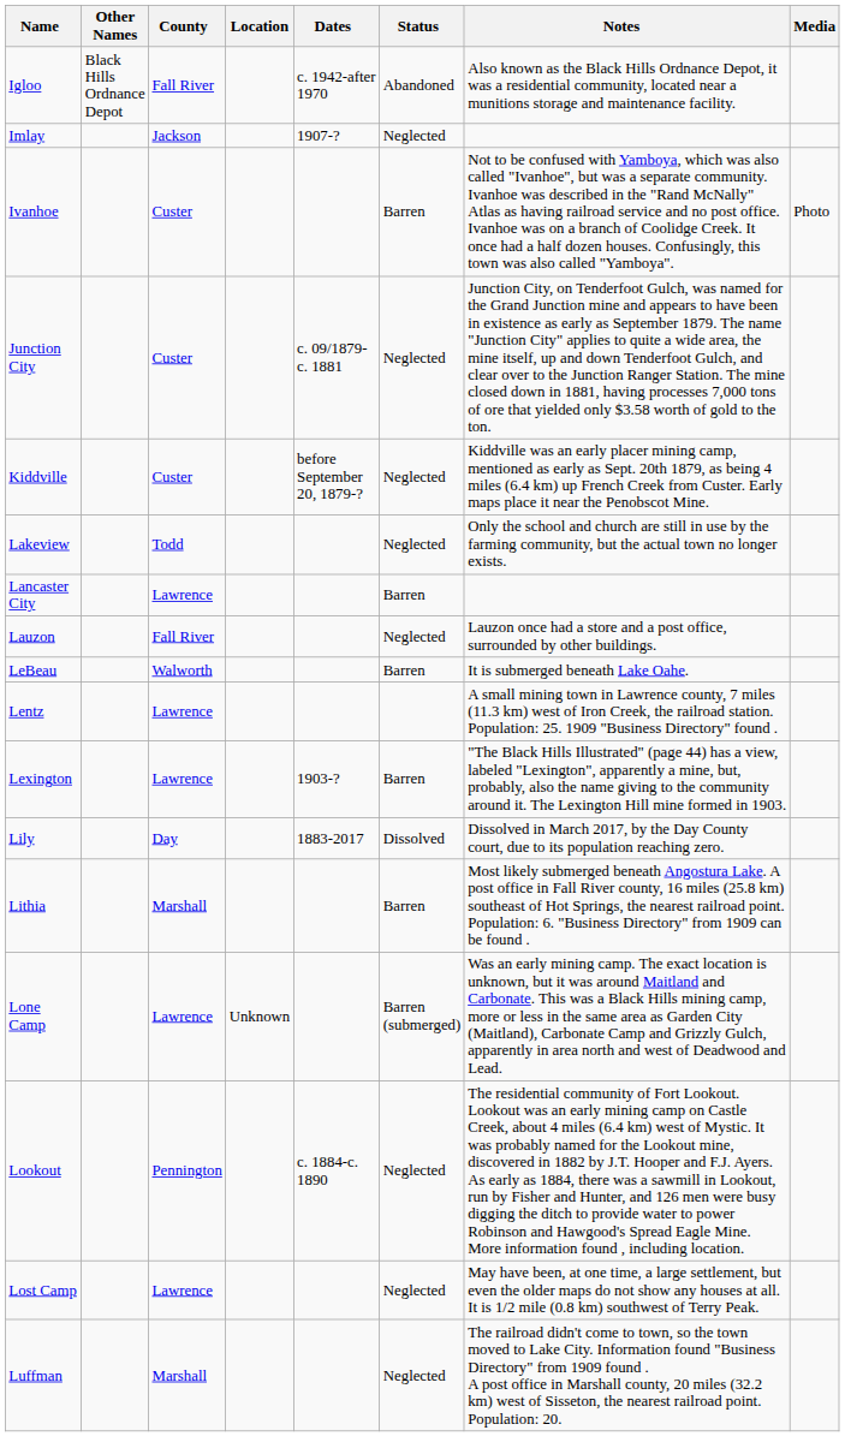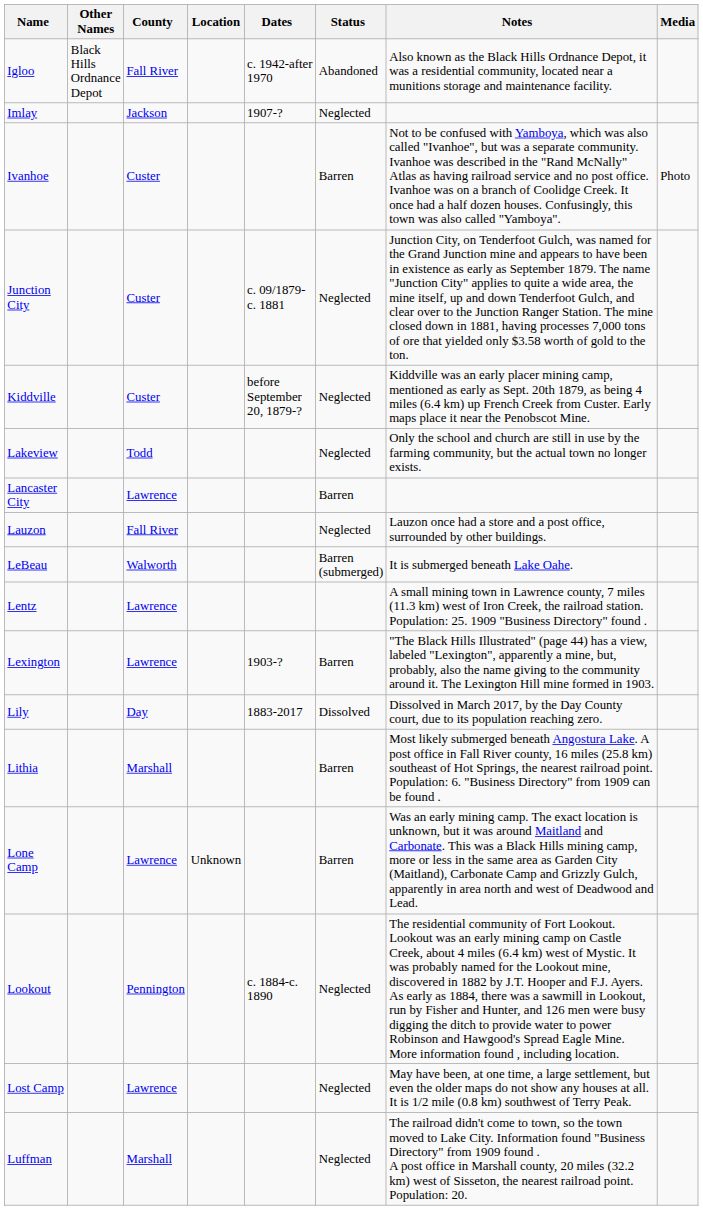LeBeau | Status: Barren -> Barren (submerged)
Lone Camp | Status: Barren (submerged) -> Barren
